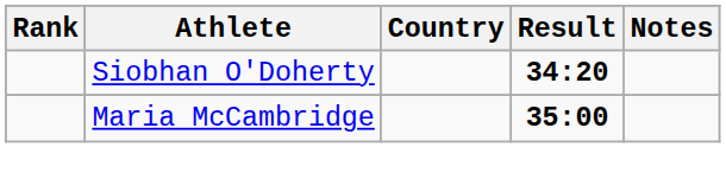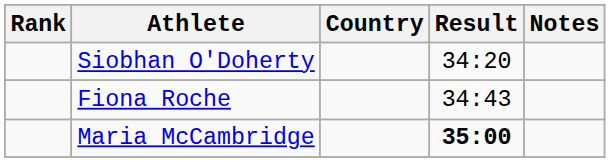Siobhan O'Doherty | Result: bold -> normal
+ row: Fiona Roche | 34:43
